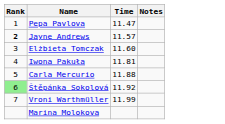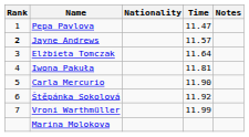+ column: Nationality
Elżbieta Tomczak | Time: 11.60 -> 11.64
Carla Mercurio | Time: 11.88 -> 11.90
Štěpánka Sokolová | Rank: lightgreen background -> no background
